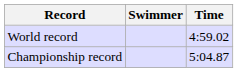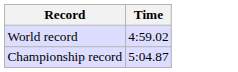- column: Swimmer
